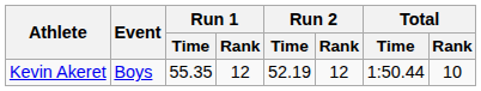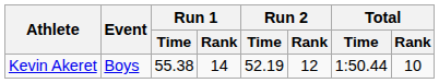Kevin Akeret | Run 1 / Time: 55.35 -> 55.38
Kevin Akeret | Run 1 / Rank: 12 -> 14
